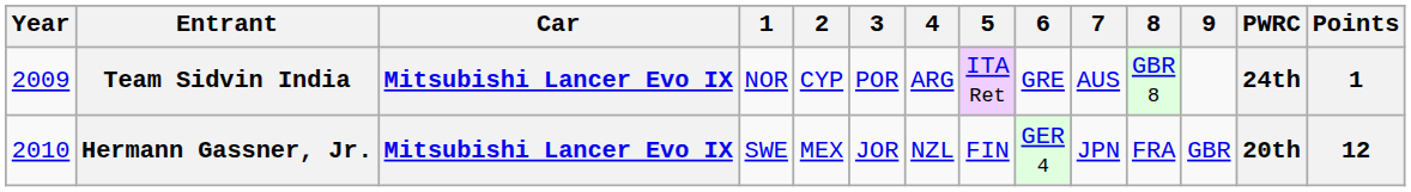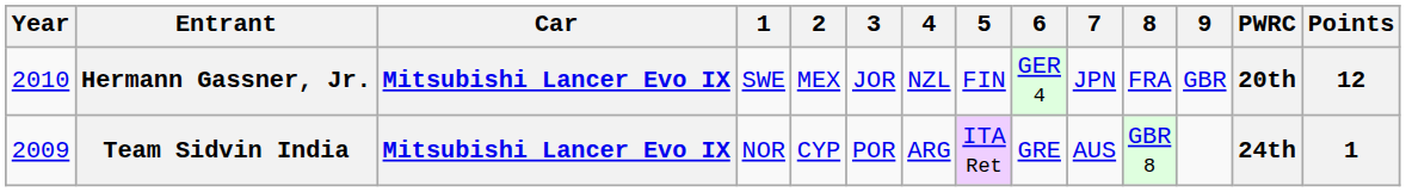rows swapped: Team Sidvin India <-> Hermann Gassner, Jr.
